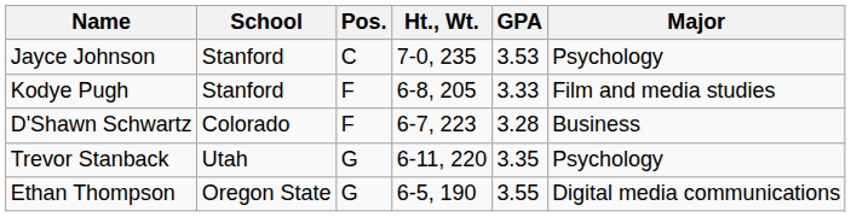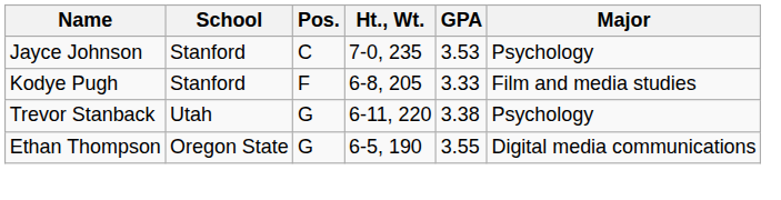- row: D'Shawn Schwartz | Colorado | F | 6-7, 223 | 3.28 | Business
Trevor Stanback | GPA: 3.35 -> 3.38
